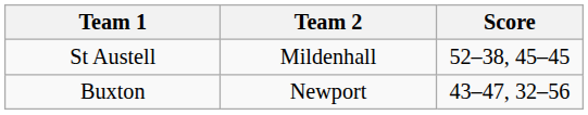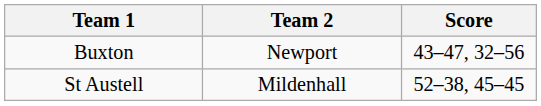rows swapped: Buxton <-> St Austell
